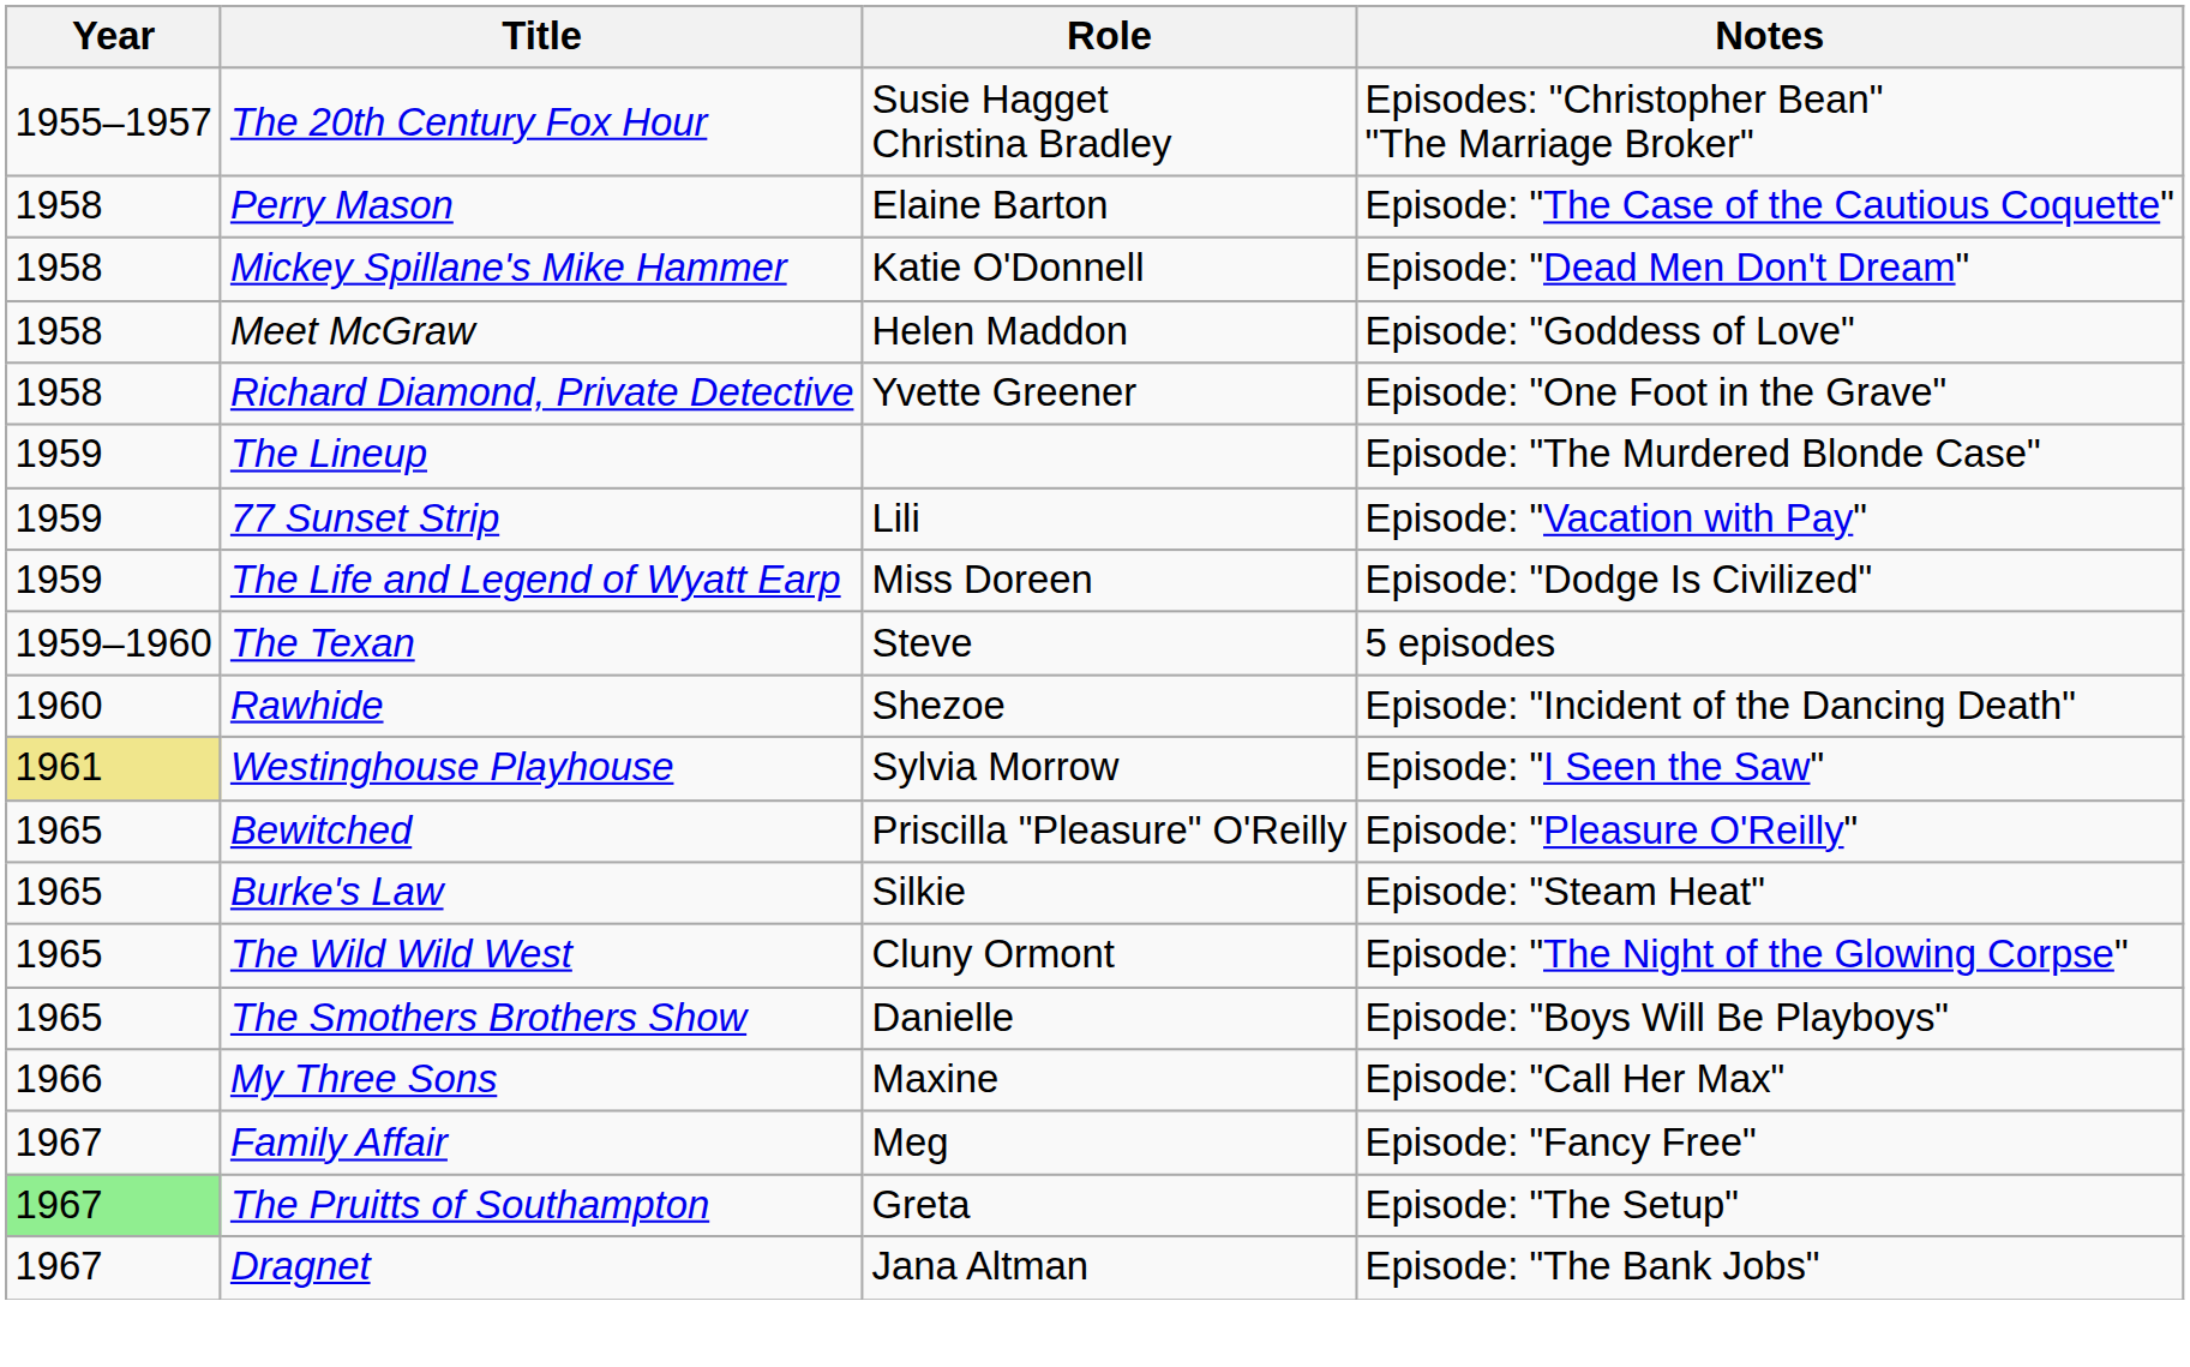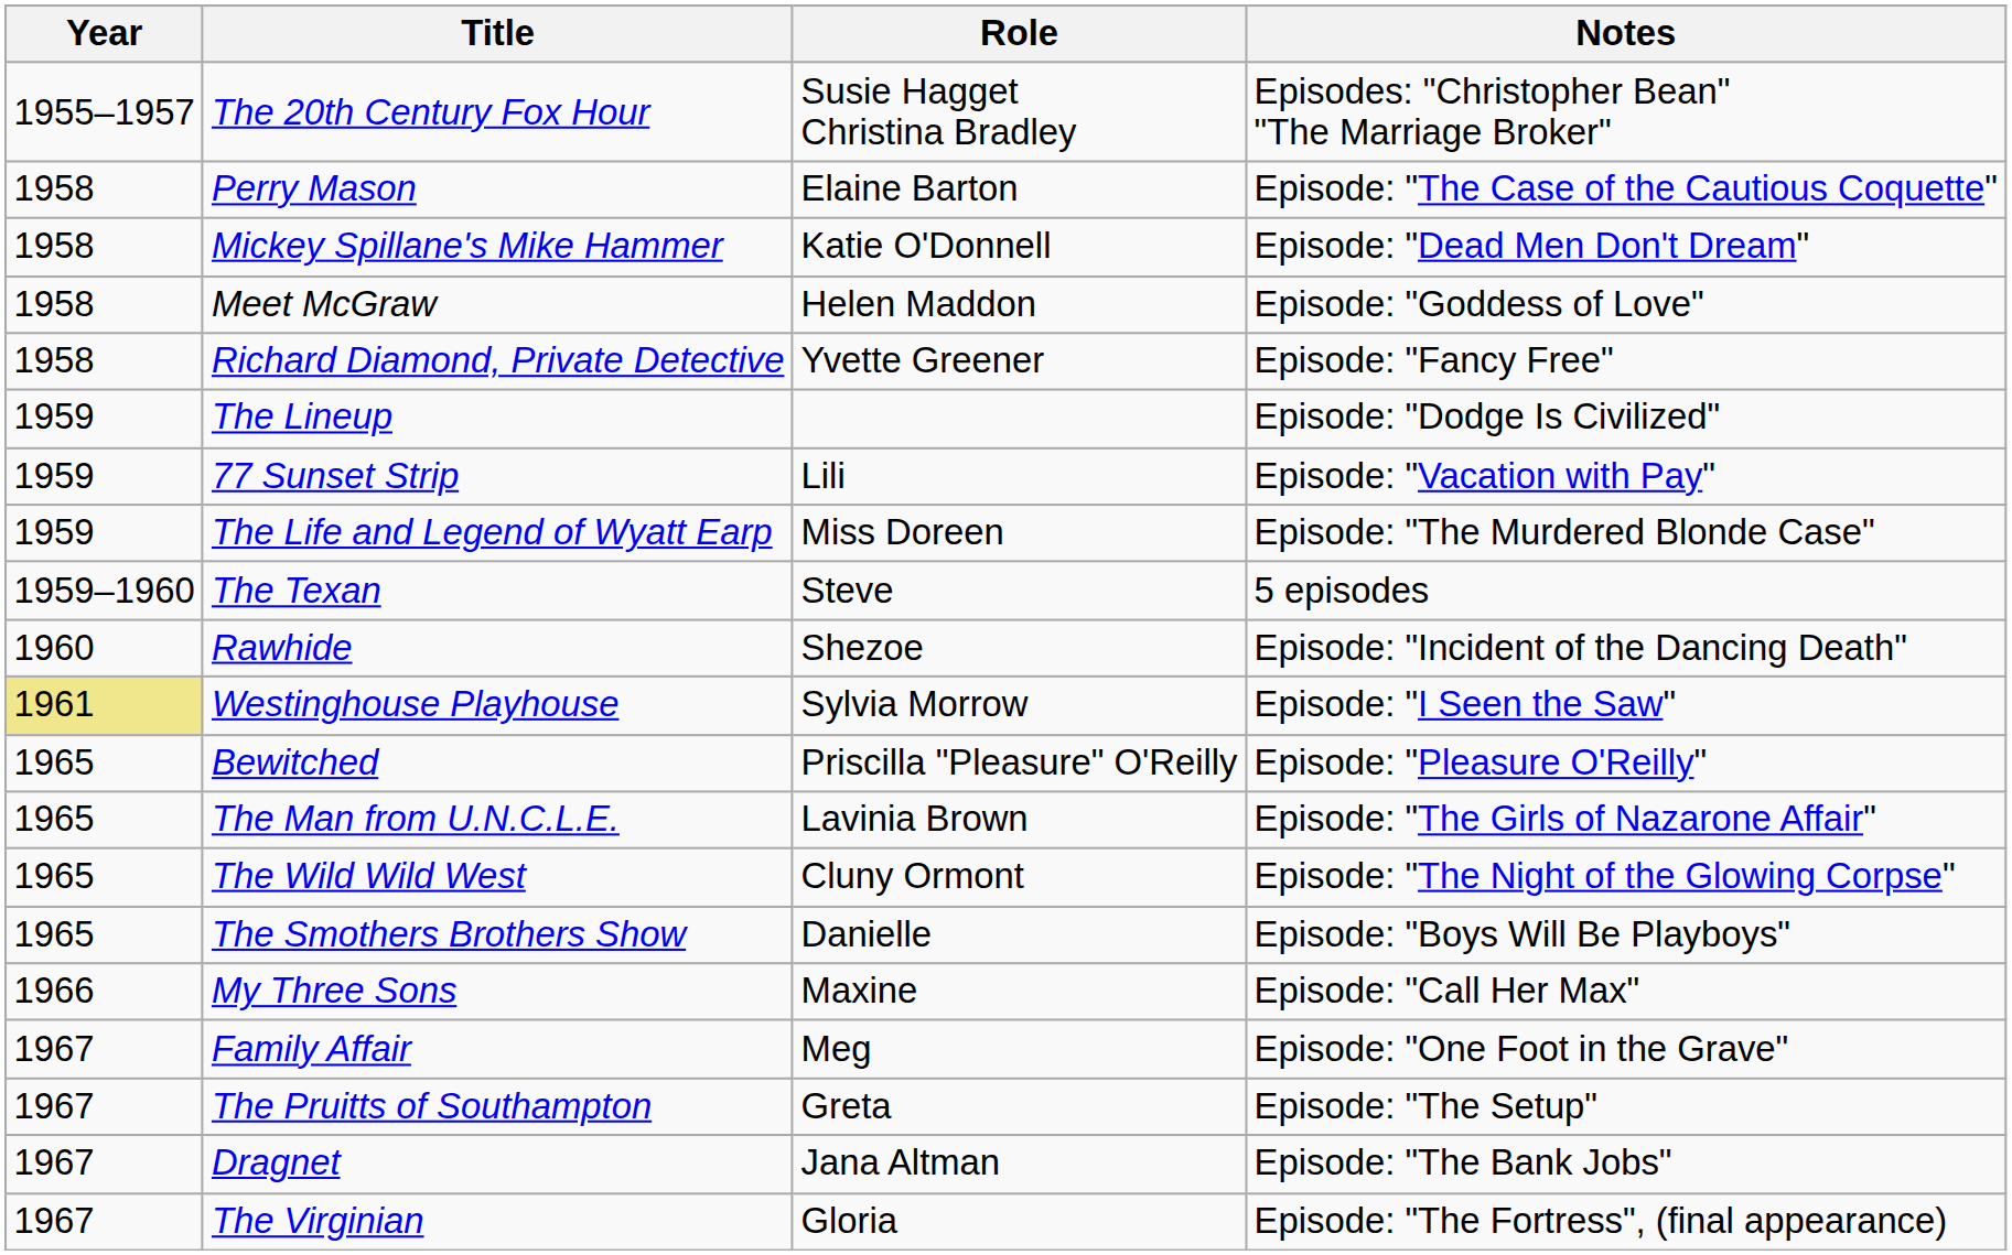Richard Diamond, Private Detective | Notes: Episode: "One Foot in the Grave" -> Episode: "Fancy Free"
The Lineup | Notes: Episode: "The Murdered Blonde Case" -> Episode: "Dodge Is Civilized"
The Life and Legend of Wyatt Earp | Notes: Episode: "Dodge Is Civilized" -> Episode: "The Murdered Blonde Case"
+ row: 1965 | The Man from U.N.C.L.E. | Lavinia Brown | Episode: "The Girls of Nazarone Affair"
- row: 1965 | Burke's Law | Silkie | Episode: "Steam Heat"
Family Affair | Notes: Episode: "Fancy Free" -> Episode: "One Foot in the Grave"
The Pruitts of Southampton | Year: lightgreen background -> no background
+ row: 1967 | The Virginian | Gloria | Episode: "The Fortress", (final appearance)
